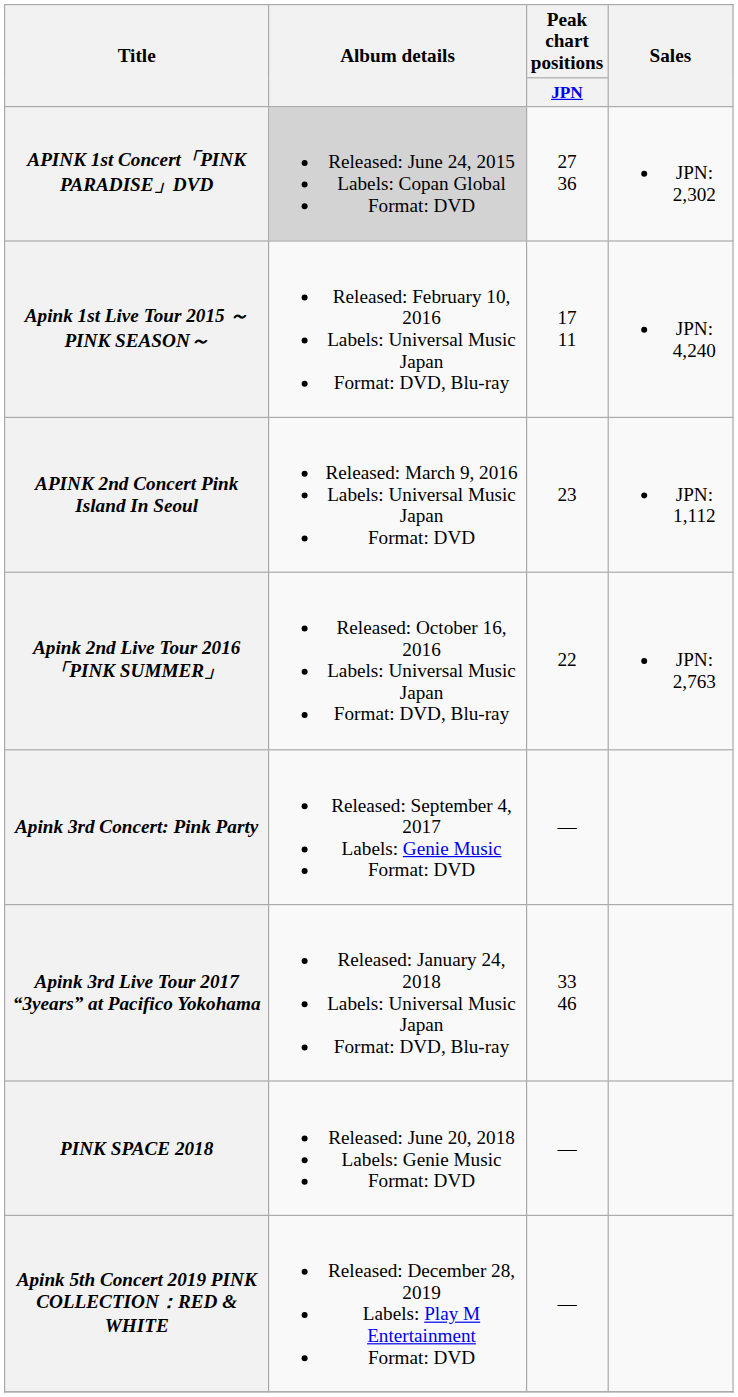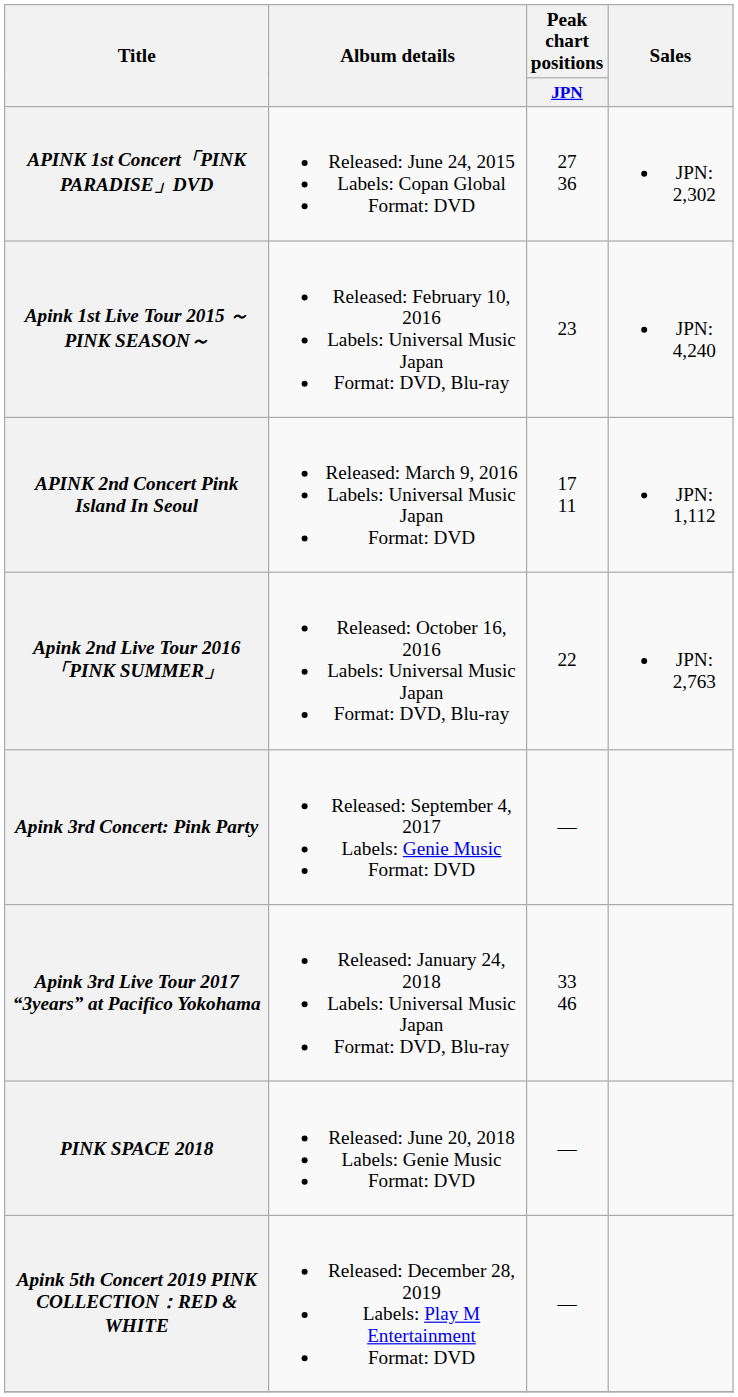APINK 1st Concert「PINK PARADISE」DVD | Album details: lightgrey background -> no background
Apink 1st Live Tour 2015 ～PINK SEASON～ | Peak chart positions / JPN: 17 11 -> 23
APINK 2nd Concert Pink Island In Seoul | Peak chart positions / JPN: 23 -> 17 11
